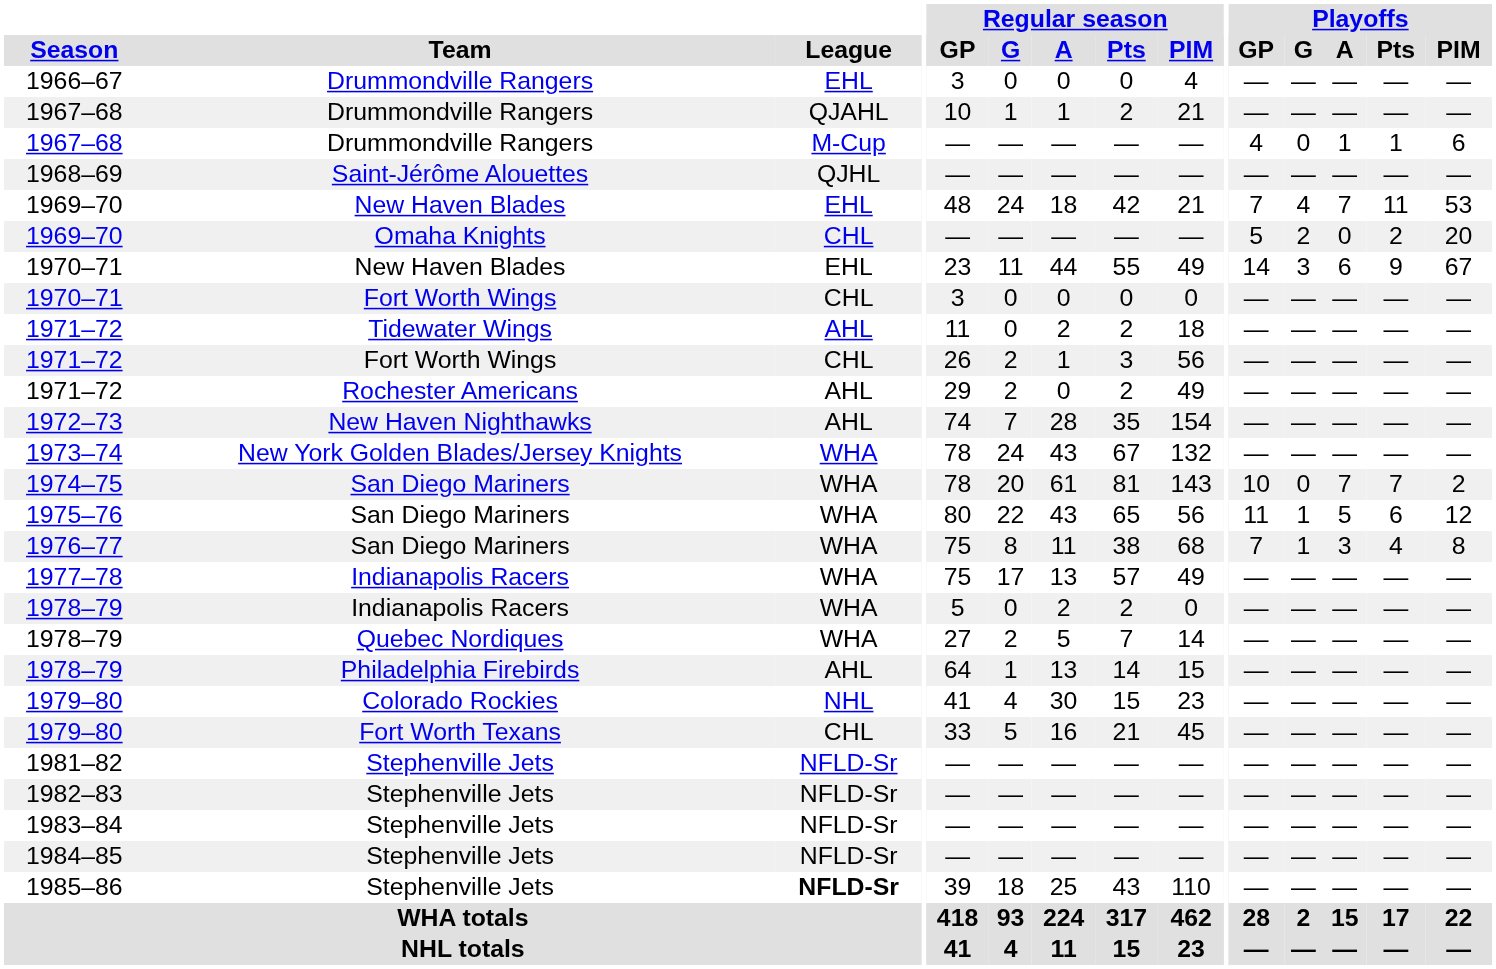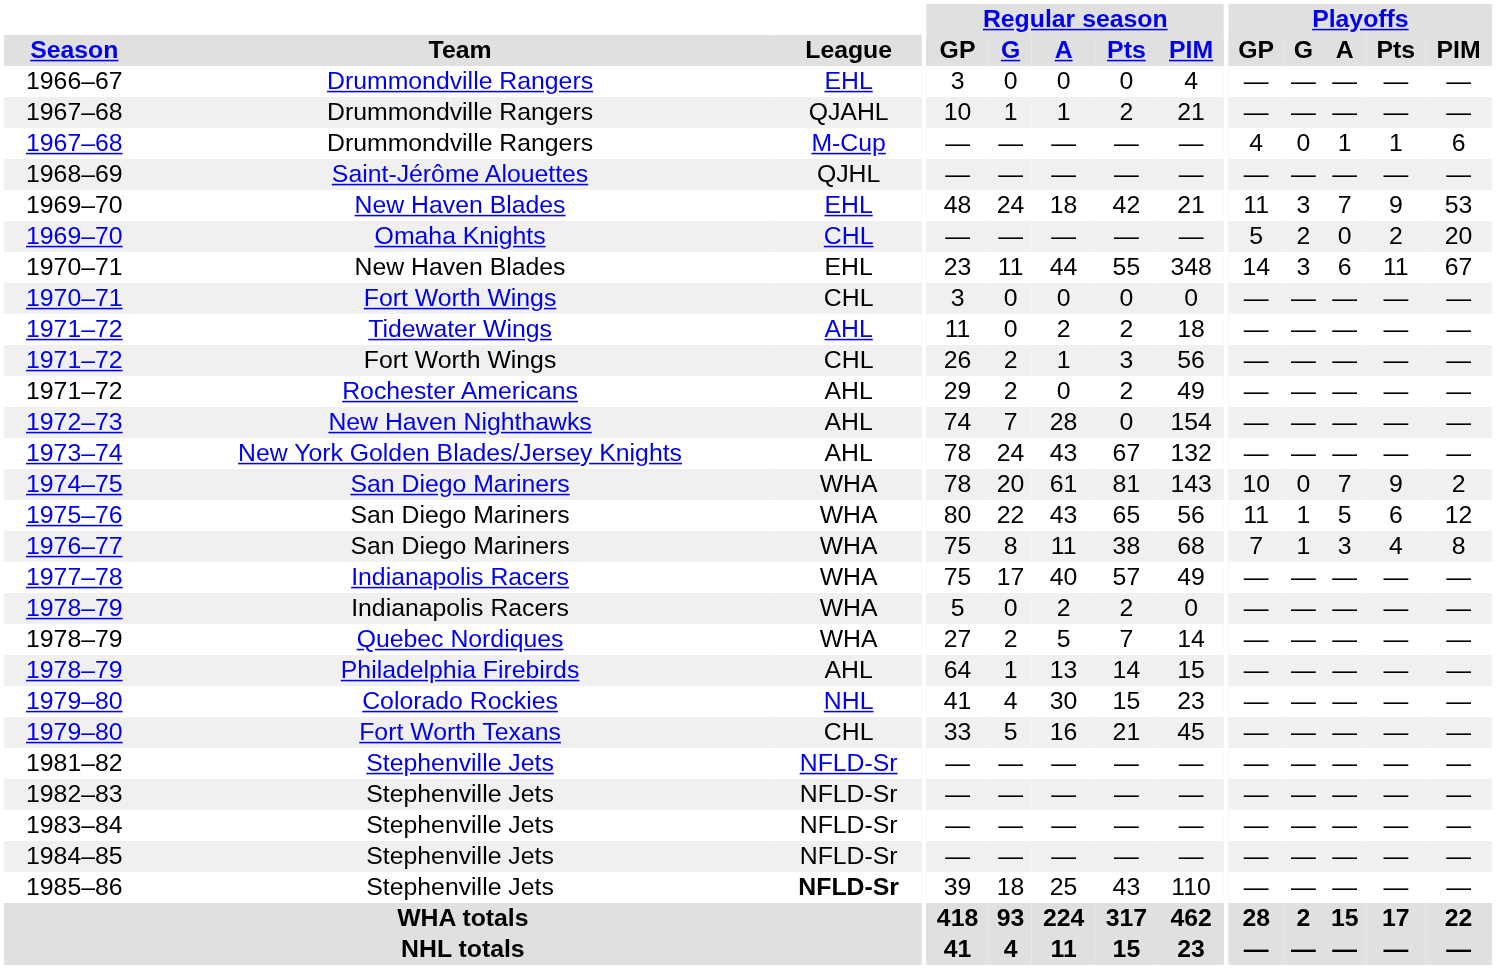1969–70 / New Haven Blades | Playoffs / GP: 7 -> 11
1969–70 / New Haven Blades | Playoffs / G: 4 -> 3
1969–70 / New Haven Blades | Playoffs / Pts: 11 -> 9
1970–71 / New Haven Blades | Regular season / PIM: 49 -> 348
1970–71 / New Haven Blades | Playoffs / Pts: 9 -> 11
1972–73 | Regular season / Pts: 35 -> 0
1973–74 | League: WHA -> AHL
1974–75 | Playoffs / Pts: 7 -> 9
1977–78 | Regular season / A: 13 -> 40
